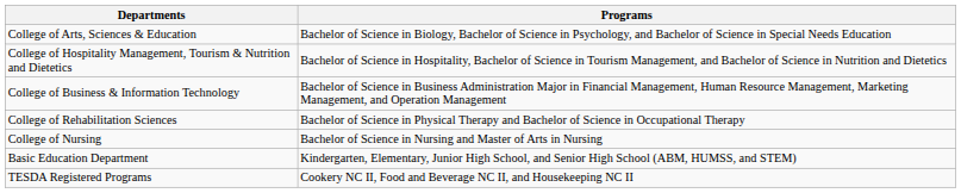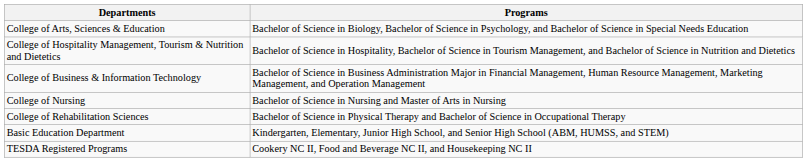rows swapped: College of Nursing <-> College of Rehabilitation Sciences
